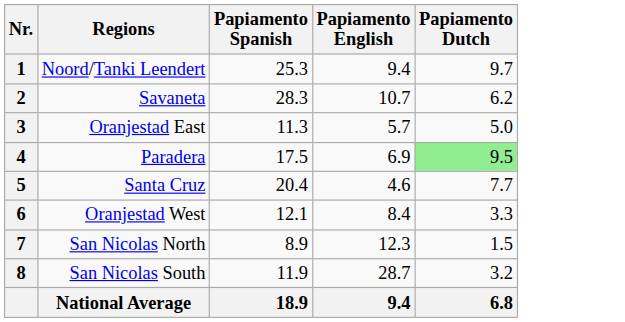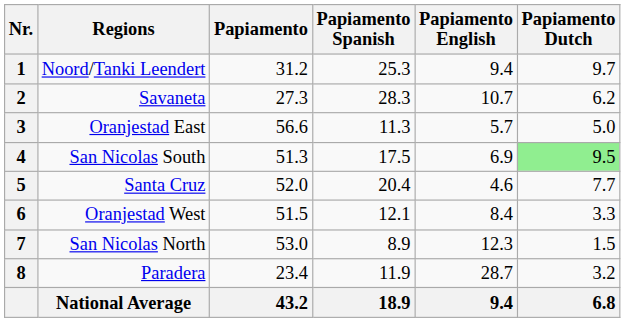+ column: Papiamento | 31.2 | 27.3 | 56.6 | 51.3 | 52.0 | 51.5 | 53.0 | 23.4 | 43.2
4 | Regions: Paradera -> San Nicolas South
8 | Regions: San Nicolas South -> Paradera
